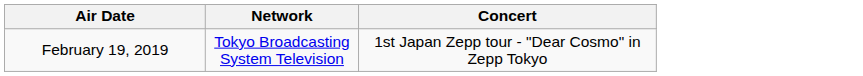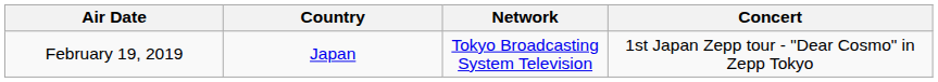+ column: Country | Japan
